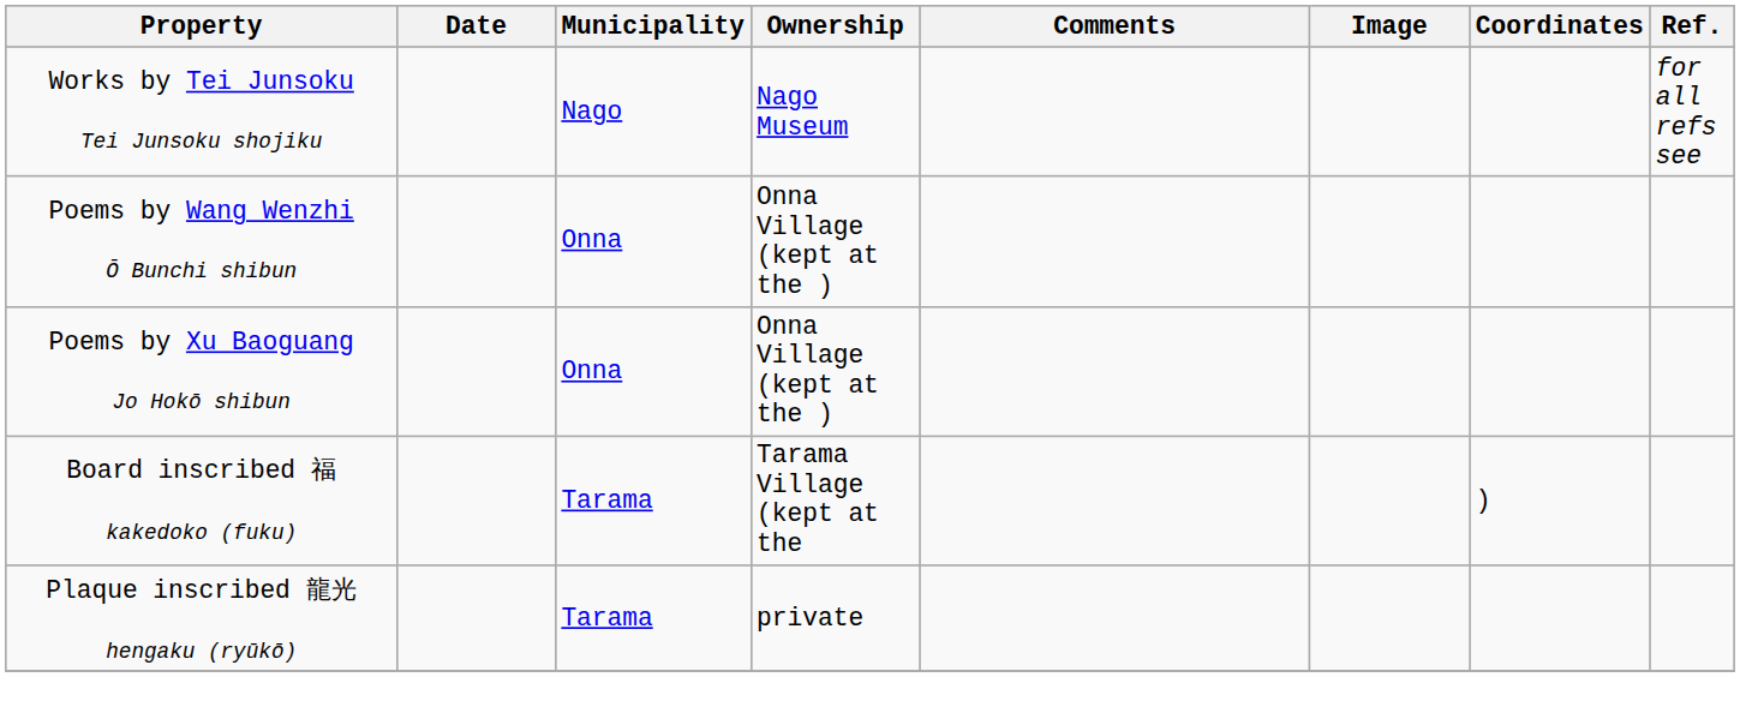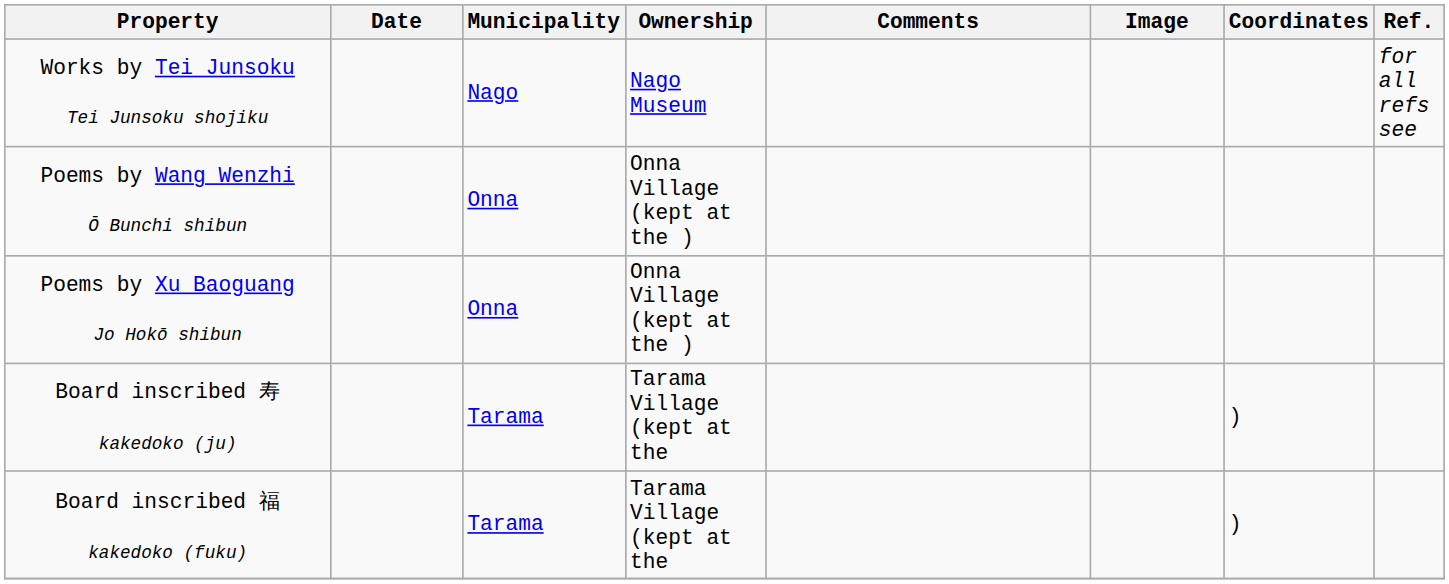+ row: Board inscribed 寿 kakedoko (ju) | Tarama | Tarama Village (kept at the | )
- row: Plaque inscribed 龍光 hengaku (ryūkō) | Tarama | private
